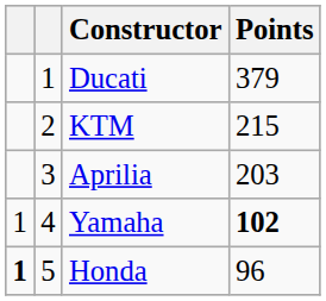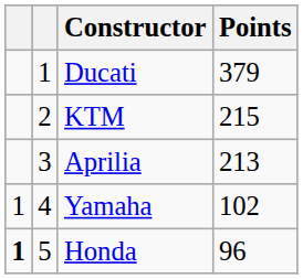Aprilia | Points: 203 -> 213
Yamaha | Points: bold -> normal
